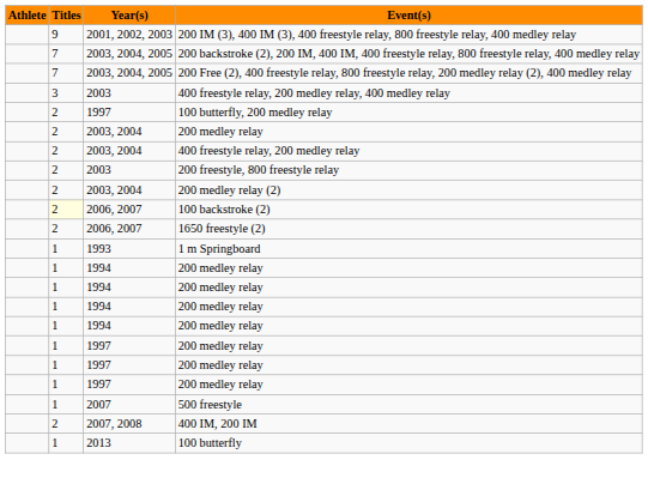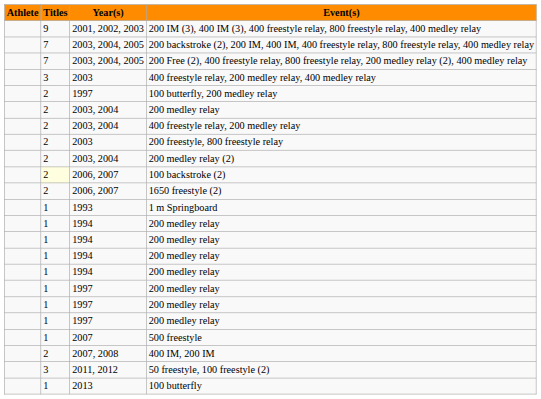+ row: 3 | 2011, 2012 | 50 freestyle, 100 freestyle (2)
